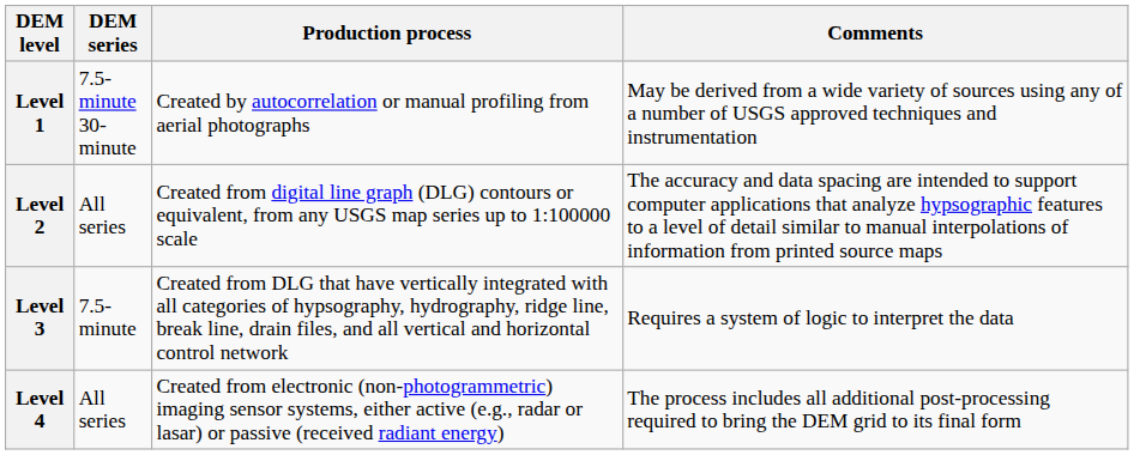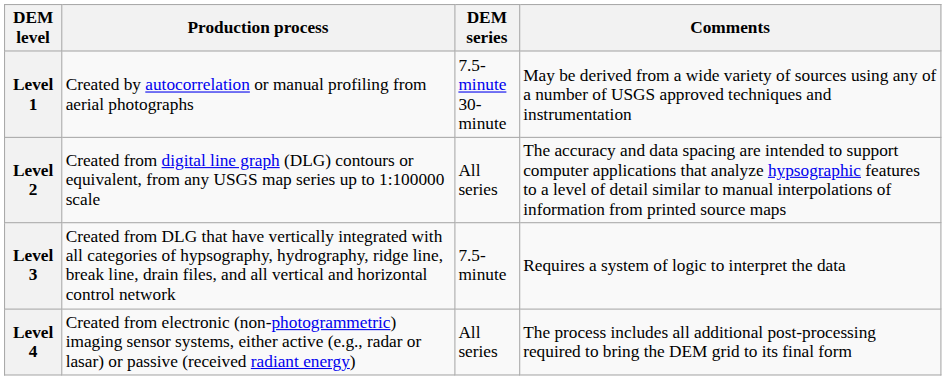columns swapped: DEM series <-> Production process
